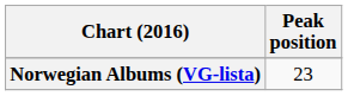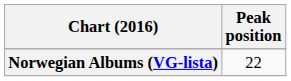Norwegian Albums (VG-lista) | Peak position: 23 -> 22
